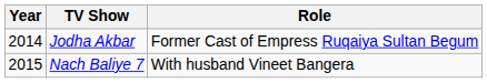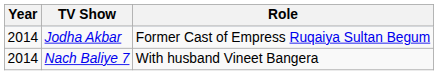Nach Baliye 7 | Year: 2015 -> 2014
